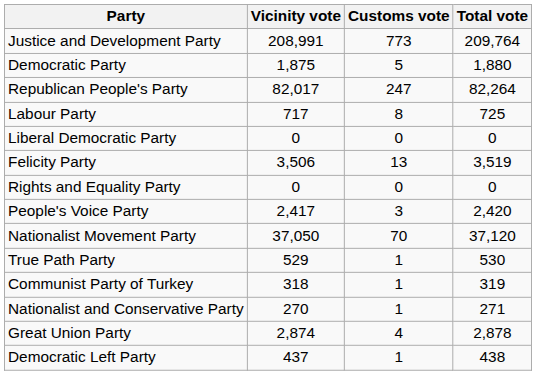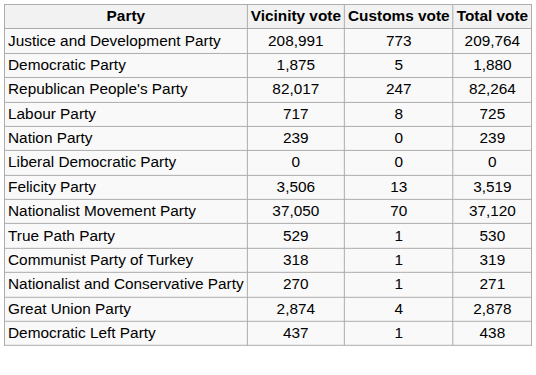+ row: Nation Party | 239 | 0 | 239
- row: Rights and Equality Party | 0 | 0 | 0
- row: People's Voice Party | 2,417 | 3 | 2,420
